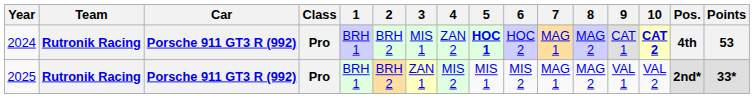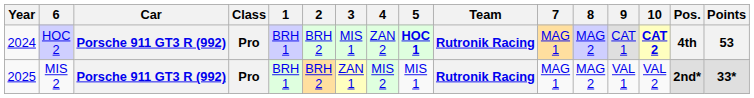columns swapped: Team <-> 6
